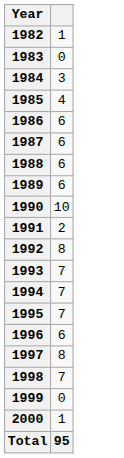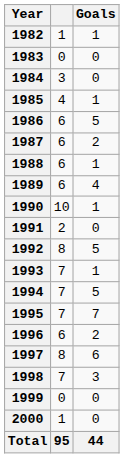+ column: Goals | 1 | 0 | 0 | 1 | 5 | 2 | 1 | 4 | 1 | 0 | 5 | 1 | 5 | 7 | 2 | 6 | 3 | 0 | 0 | 44
